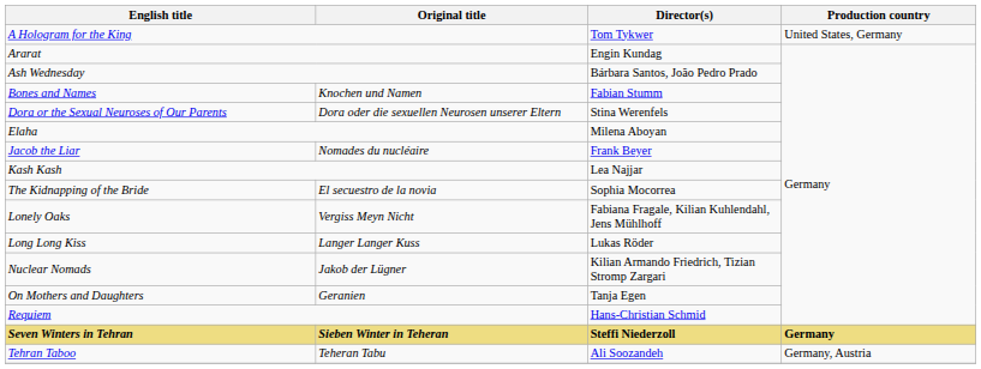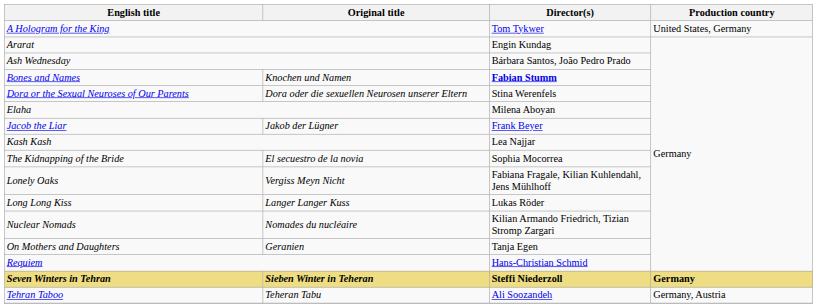Bones and Names | Director(s): normal -> bold
Jacob the Liar | Original title: Nomades du nucléaire -> Jakob der Lügner
Nuclear Nomads | Original title: Jakob der Lügner -> Nomades du nucléaire
